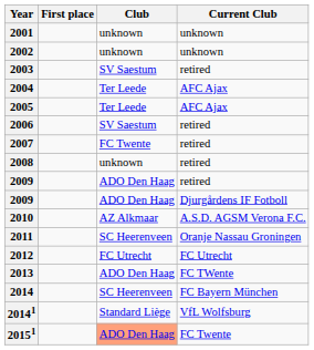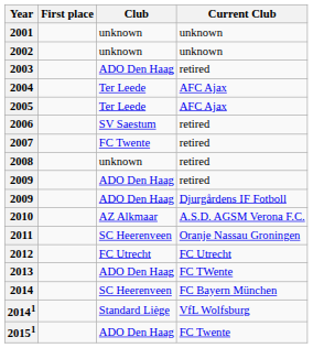2003 | Club: SV Saestum -> ADO Den Haag
20151 | Club: lightsalmon background -> no background
